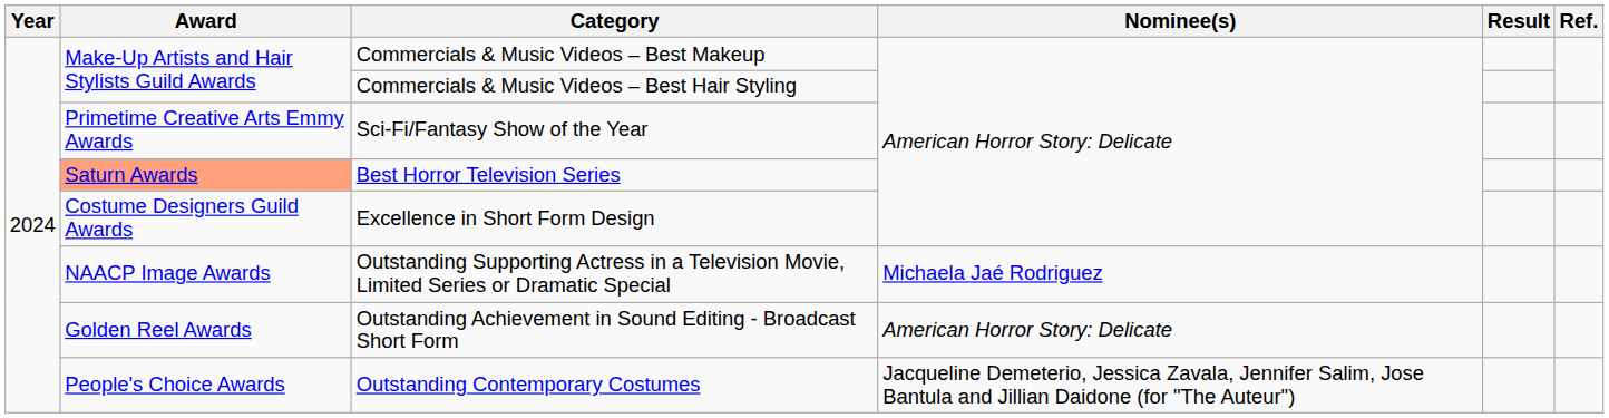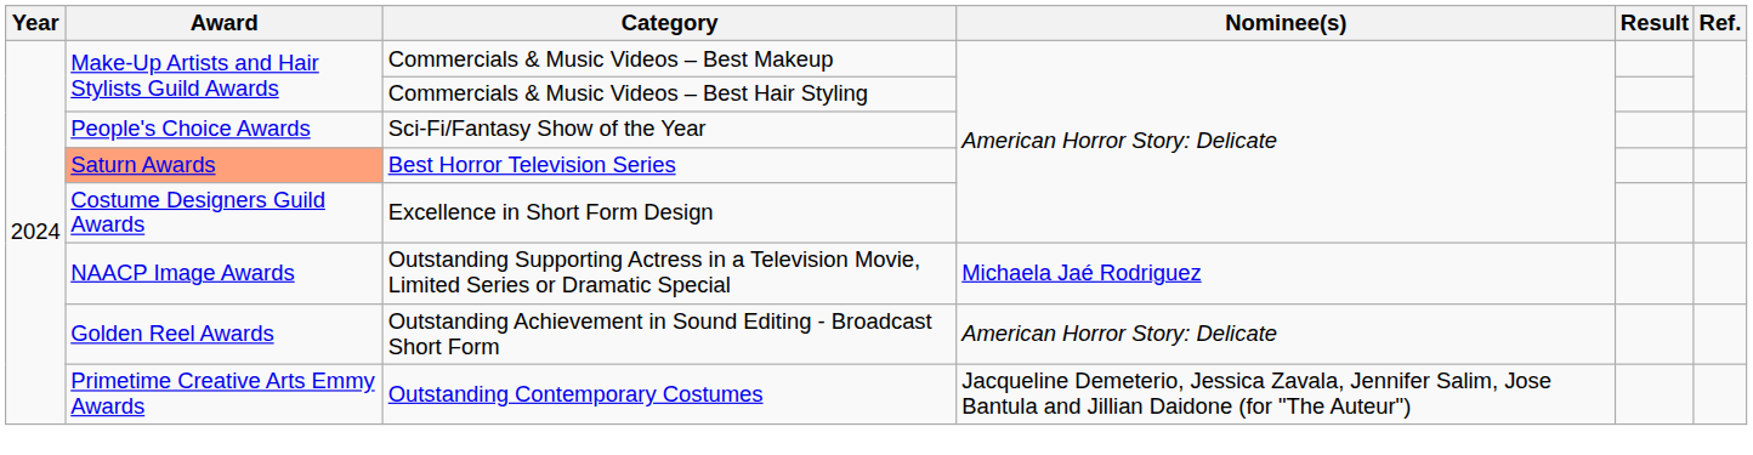Sci-Fi/Fantasy Show of the Year | Award: Primetime Creative Arts Emmy Awards -> People's Choice Awards
Outstanding Contemporary Costumes | Award: People's Choice Awards -> Primetime Creative Arts Emmy Awards
